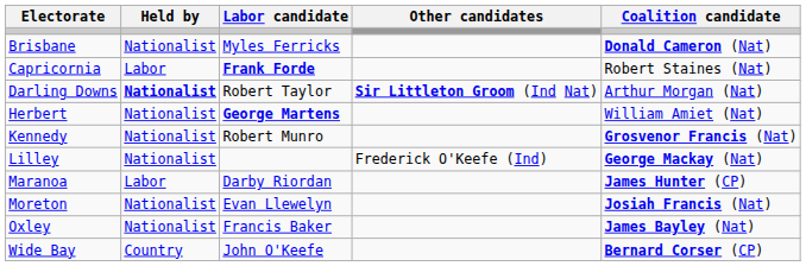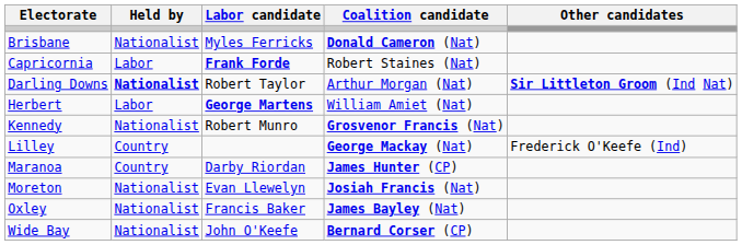columns swapped: Coalition candidate <-> Other candidates
Herbert | Held by: Nationalist -> Labor
Lilley | Held by: Nationalist -> Country
Maranoa | Held by: Labor -> Country
Wide Bay | Held by: Country -> Nationalist
